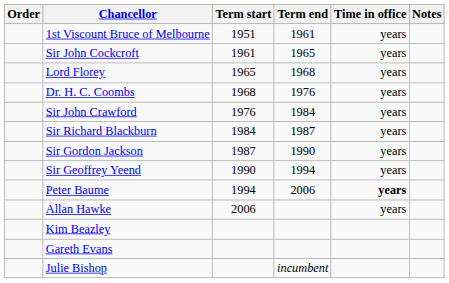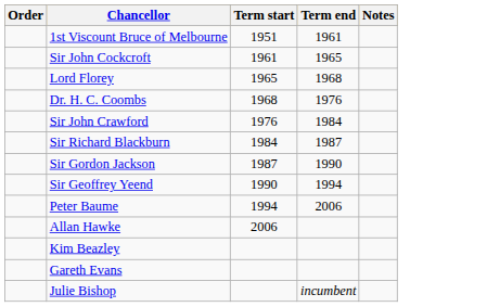- column: Time in office | years | years | years | years | years | years | years | years | years | years
